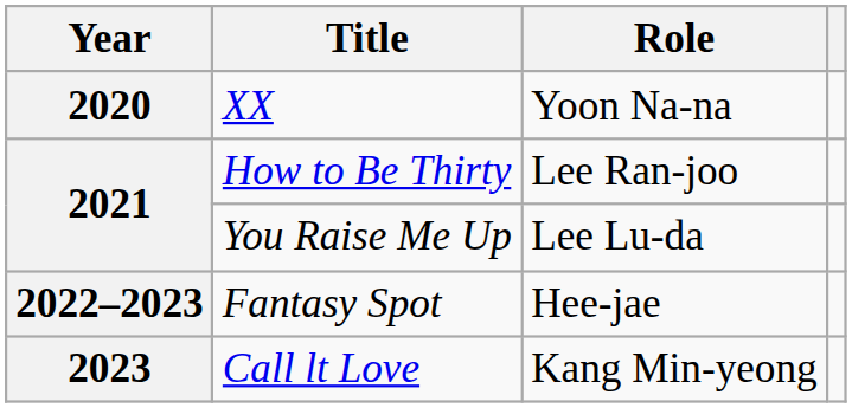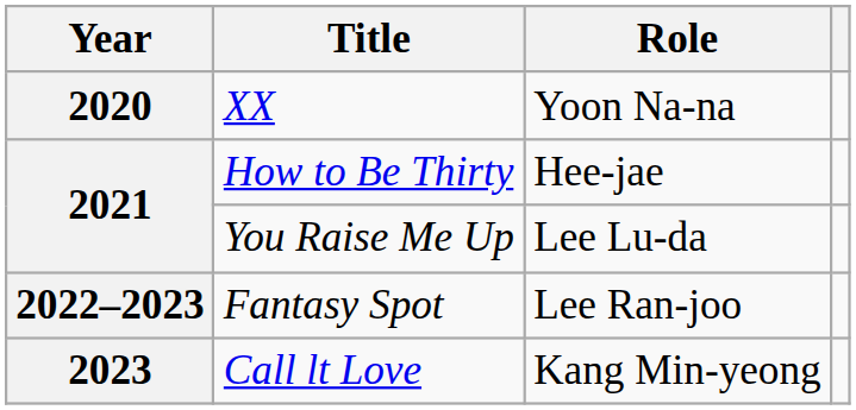How to Be Thirty | Role: Lee Ran-joo -> Hee-jae
Fantasy Spot | Role: Hee-jae -> Lee Ran-joo
